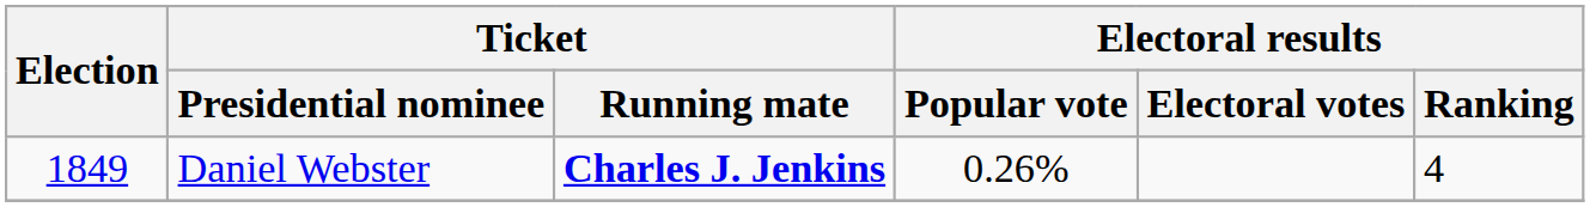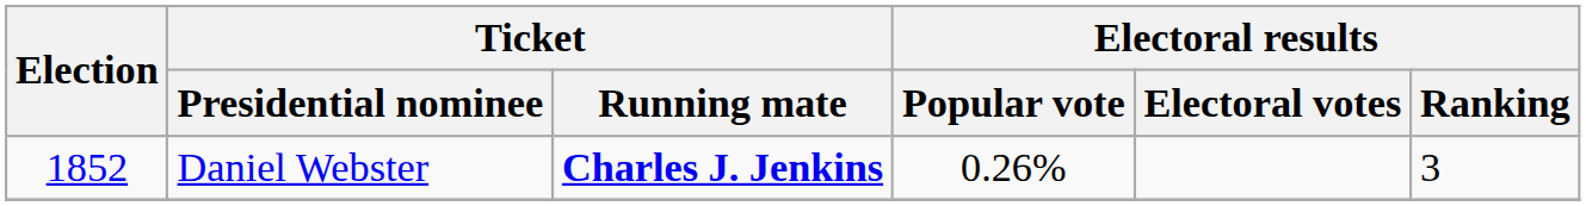Daniel Webster | Election: 1849 -> 1852
Daniel Webster | Electoral results / Ranking: 4 -> 3
